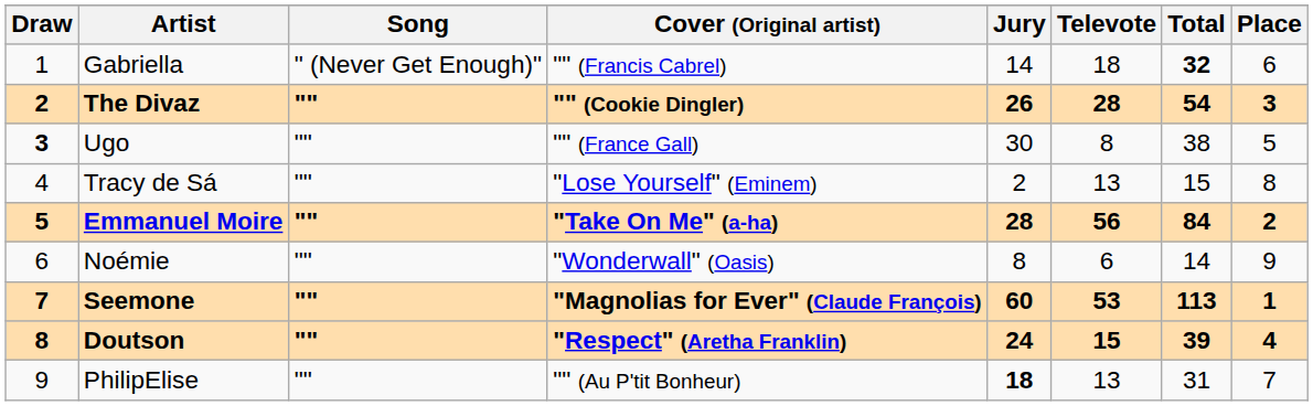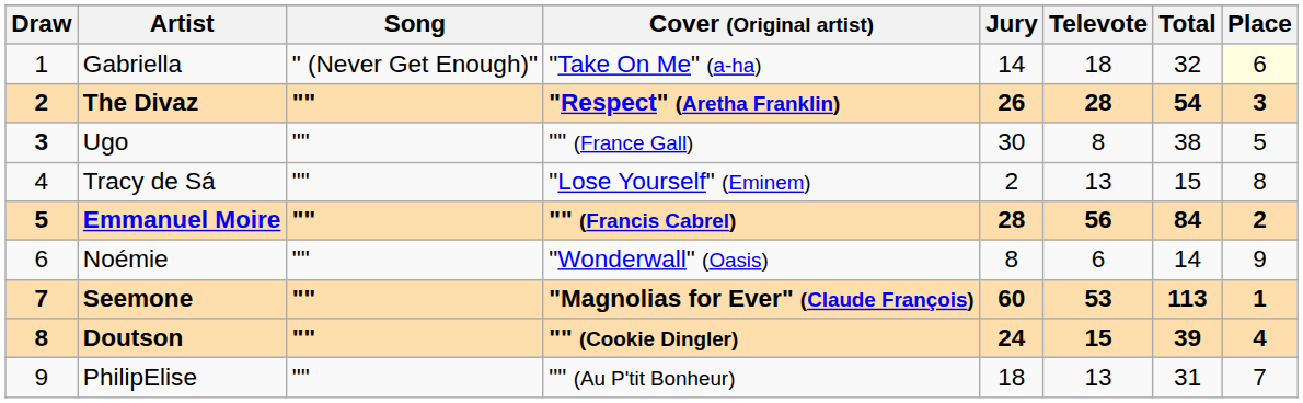Gabriella | Cover (Original artist): "" (Francis Cabrel) -> "Take On Me" (a-ha)
Gabriella | Total: bold -> normal
Gabriella | Place: no background -> lightyellow background
The Divaz | Cover (Original artist): "" (Cookie Dingler) -> "Respect" (Aretha Franklin)
Emmanuel Moire | Cover (Original artist): "Take On Me" (a-ha) -> "" (Francis Cabrel)
Doutson | Cover (Original artist): "Respect" (Aretha Franklin) -> "" (Cookie Dingler)
PhilipElise | Jury: bold -> normal
